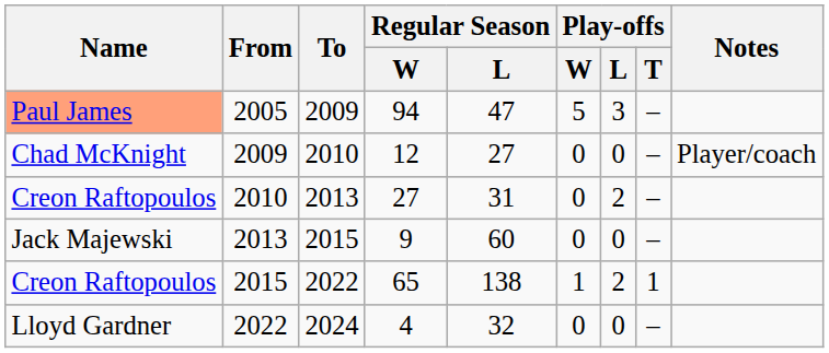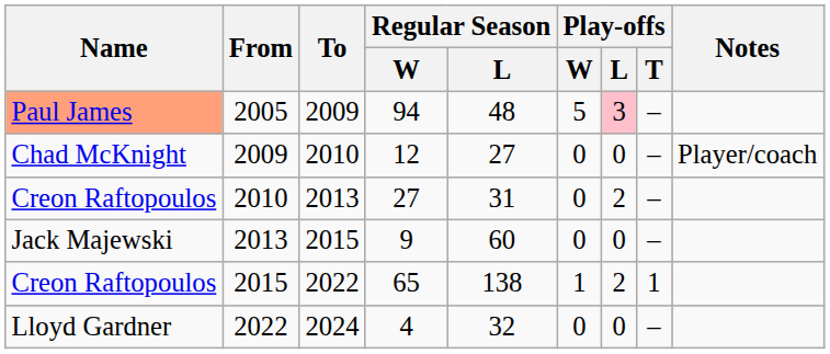2005 | Regular Season / L: 47 -> 48
2005 | Play-offs / L: no background -> pink background
